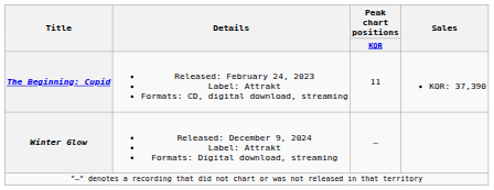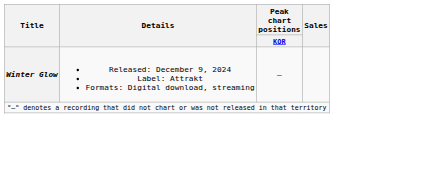- row: The Beginning: Cupid | Released: February 24, 2023 Label: Attrakt Formats: CD, digital download, streaming | 11 | KOR: 37,390
